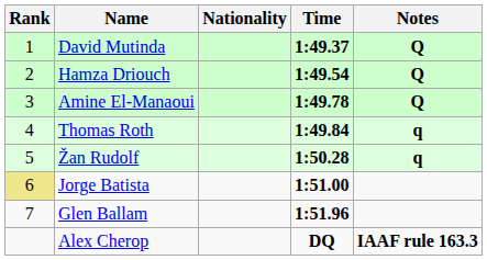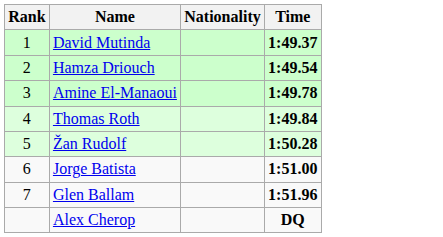- column: Notes | Q | Q | Q | q | q | IAAF rule 163.3
Jorge Batista | Rank: khaki background -> no background
